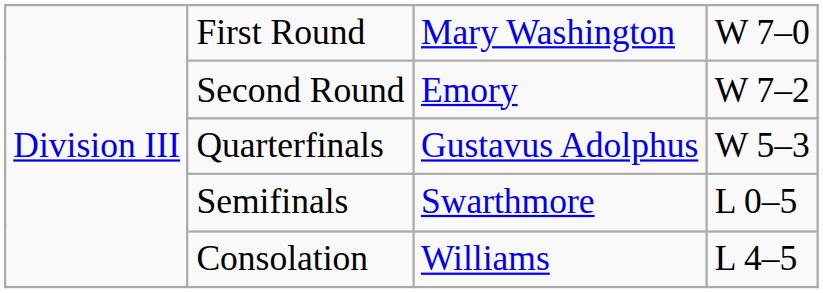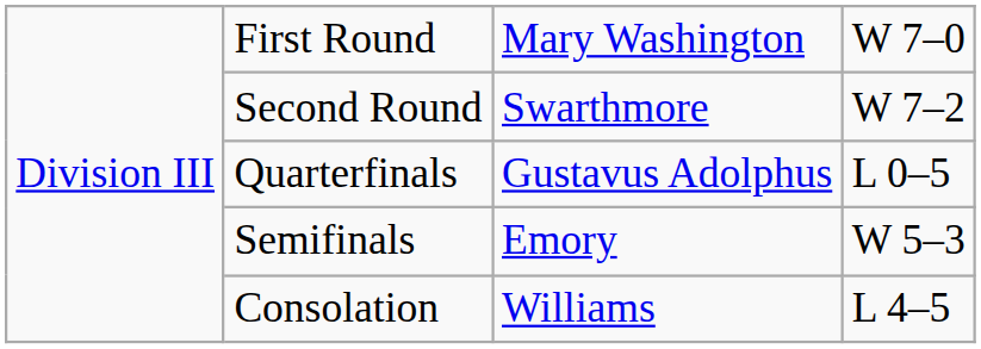Second Round | column 3: Emory -> Swarthmore
Quarterfinals | column 4: W 5–3 -> L 0–5
Semifinals | column 3: Swarthmore -> Emory
Semifinals | column 4: L 0–5 -> W 5–3
